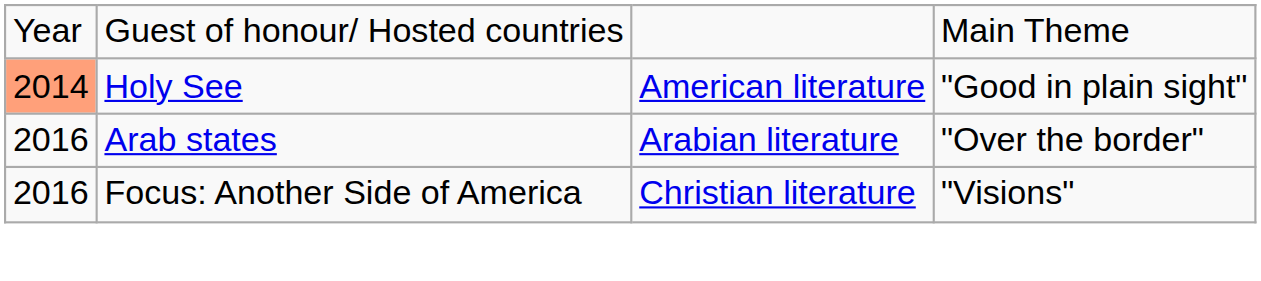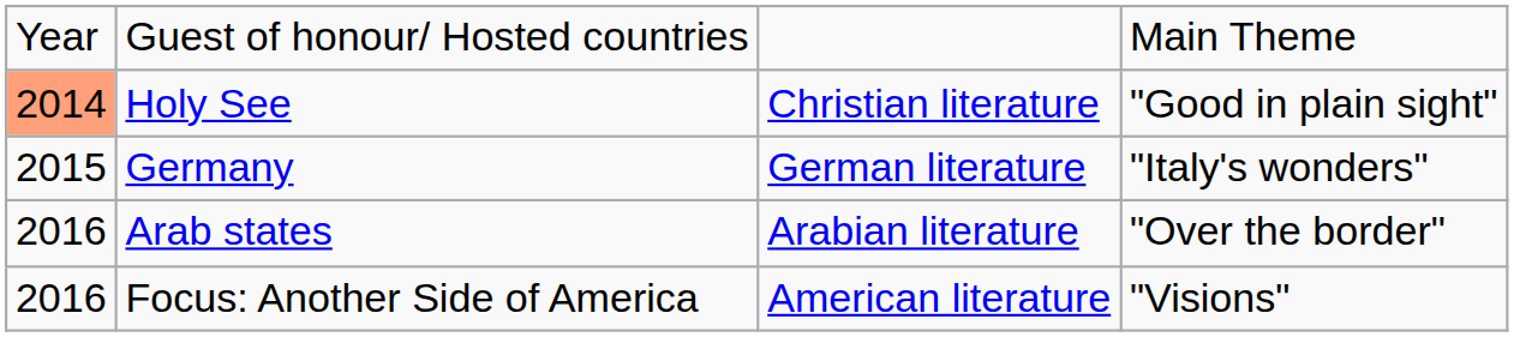Holy See | column 3: American literature -> Christian literature
+ row: 2015 | Germany | German literature | "Italy's wonders"
Focus: Another Side of America | column 3: Christian literature -> American literature
